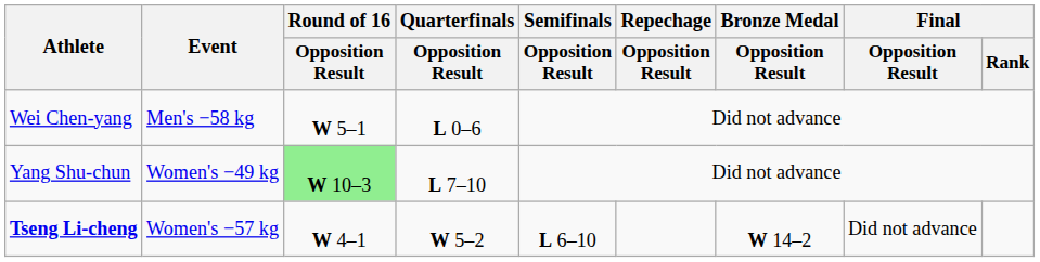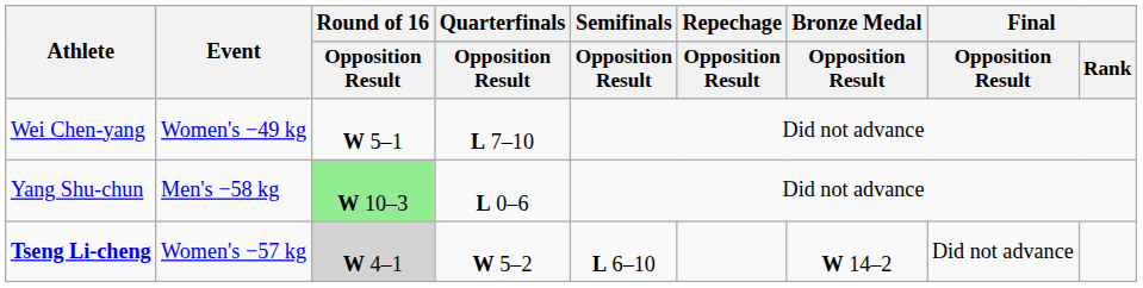Wei Chen-yang | Event: Men's −58 kg -> Women's −49 kg
Wei Chen-yang | Quarterfinals / Opposition Result: L 0–6 -> L 7–10
Yang Shu-chun | Event: Women's −49 kg -> Men's −58 kg
Yang Shu-chun | Quarterfinals / Opposition Result: L 7–10 -> L 0–6
Tseng Li-cheng | Round of 16 / Opposition Result: no background -> lightgrey background
